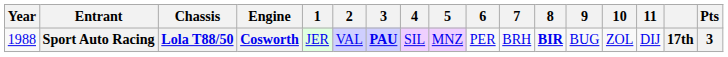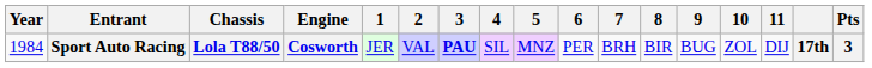Sport Auto Racing | Year: 1988 -> 1984
Sport Auto Racing | 8: bold -> normal
